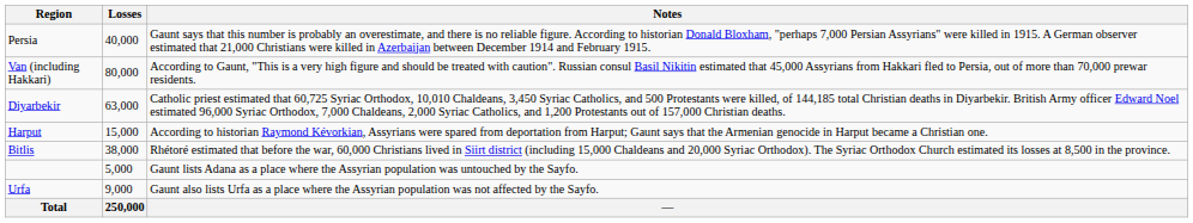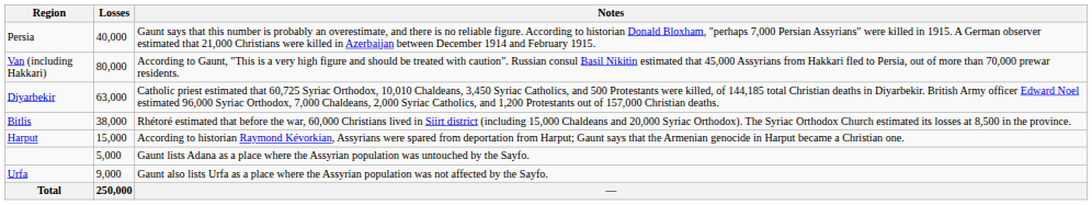rows swapped: Harput <-> Bitlis
